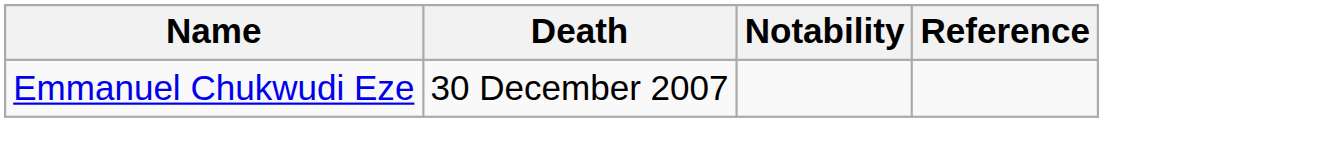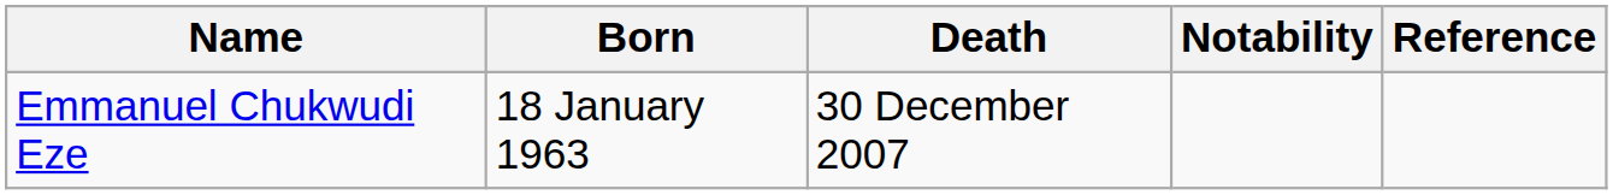+ column: Born | 18 January 1963
